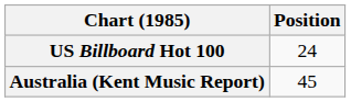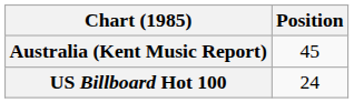rows swapped: Australia (Kent Music Report) <-> US Billboard Hot 100
